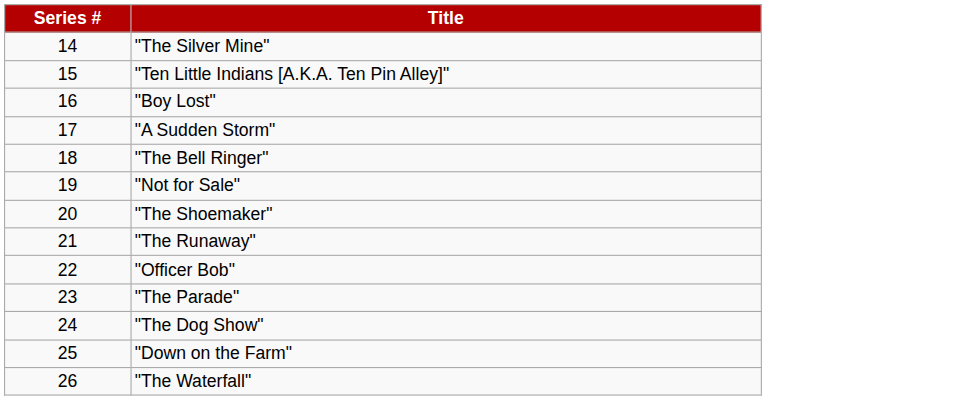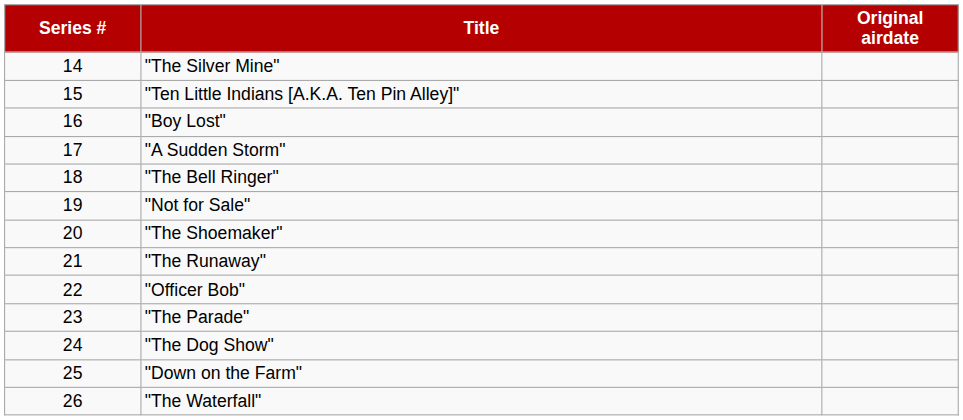+ column: Original airdate
